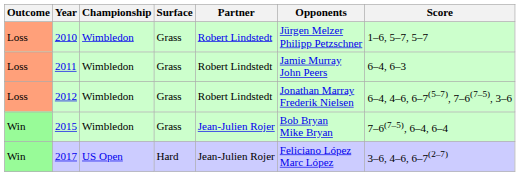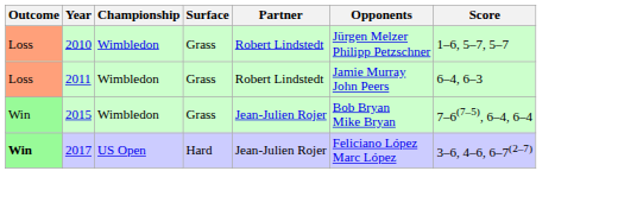- row: Loss | 2012 | Wimbledon | Grass | Robert Lindstedt | Jonathan Marray Frederik Nielsen | 6–4, 4–6, 6–7(5–7), 7–6(7–5), 3–6
2017 | Outcome: normal -> bold
